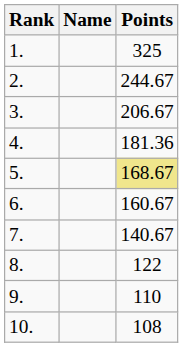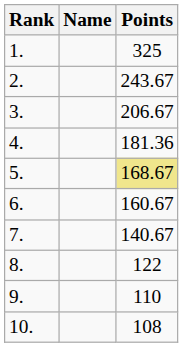2. | Points: 244.67 -> 243.67
